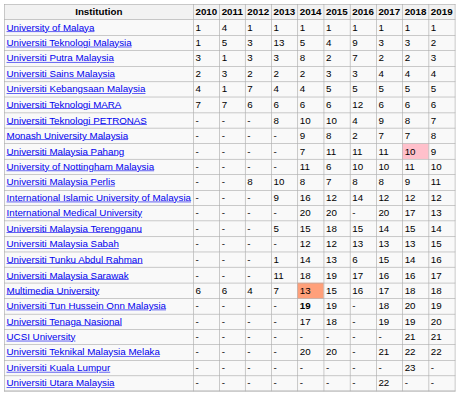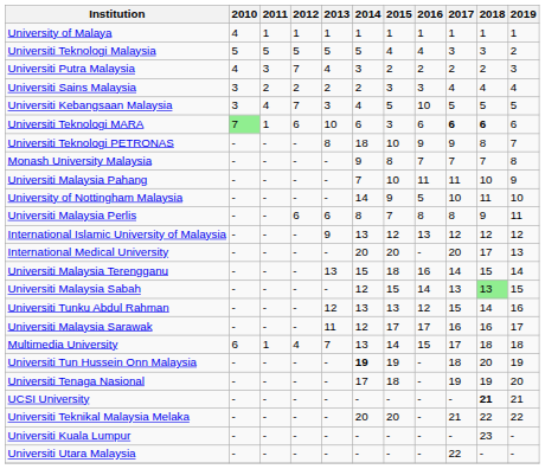University of Malaya | 2010: 1 -> 4
University of Malaya | 2011: 4 -> 1
Universiti Teknologi Malaysia | 2010: 1 -> 5
Universiti Teknologi Malaysia | 2012: 3 -> 5
Universiti Teknologi Malaysia | 2013: 13 -> 5
Universiti Teknologi Malaysia | 2016: 9 -> 4
Universiti Putra Malaysia | 2010: 3 -> 4
Universiti Putra Malaysia | 2011: 1 -> 3
Universiti Putra Malaysia | 2012: 3 -> 7
Universiti Putra Malaysia | 2013: 3 -> 4
Universiti Putra Malaysia | 2014: 8 -> 3
Universiti Putra Malaysia | 2016: 7 -> 2
Universiti Sains Malaysia | 2010: 2 -> 3
Universiti Sains Malaysia | 2011: 3 -> 2
Universiti Kebangsaan Malaysia | 2010: 4 -> 3
Universiti Kebangsaan Malaysia | 2011: 1 -> 4
Universiti Kebangsaan Malaysia | 2013: 4 -> 3
Universiti Kebangsaan Malaysia | 2016: 5 -> 10
Universiti Teknologi MARA | 2010: no background -> lightgreen background
Universiti Teknologi MARA | 2011: 7 -> 1
Universiti Teknologi MARA | 2013: 6 -> 10
Universiti Teknologi MARA | 2015: 6 -> 3
Universiti Teknologi MARA | 2016: 12 -> 6
Universiti Teknologi MARA | 2017: normal -> bold
Universiti Teknologi MARA | 2018: normal -> bold
Universiti Teknologi PETRONAS | 2014: 10 -> 18
Universiti Teknologi PETRONAS | 2016: 4 -> 9
Monash University Malaysia | 2016: 2 -> 7
Universiti Malaysia Pahang | 2015: 11 -> 10
Universiti Malaysia Pahang | 2018: pink background -> no background
University of Nottingham Malaysia | 2014: 11 -> 14
University of Nottingham Malaysia | 2015: 6 -> 9
University of Nottingham Malaysia | 2016: 10 -> 5
Universiti Malaysia Perlis | 2012: 8 -> 6
Universiti Malaysia Perlis | 2013: 10 -> 6
International Islamic University of Malaysia | 2014: 16 -> 13
International Islamic University of Malaysia | 2016: 14 -> 13
Universiti Malaysia Terengganu | 2013: 5 -> 13
Universiti Malaysia Terengganu | 2016: 15 -> 16
Universiti Malaysia Sabah | 2015: 12 -> 15
Universiti Malaysia Sabah | 2016: 13 -> 14
Universiti Malaysia Sabah | 2018: no background -> lightgreen background
Universiti Tunku Abdul Rahman | 2013: 1 -> 12
Universiti Tunku Abdul Rahman | 2014: 14 -> 13
Universiti Tunku Abdul Rahman | 2016: 6 -> 12
Universiti Malaysia Sarawak | 2014: 18 -> 12
Universiti Malaysia Sarawak | 2015: 19 -> 17
Multimedia University | 2011: 6 -> 1
Multimedia University | 2014: lightsalmon background -> no background
Multimedia University | 2015: 15 -> 14
Multimedia University | 2016: 16 -> 15
UCSI University | 2018: normal -> bold
